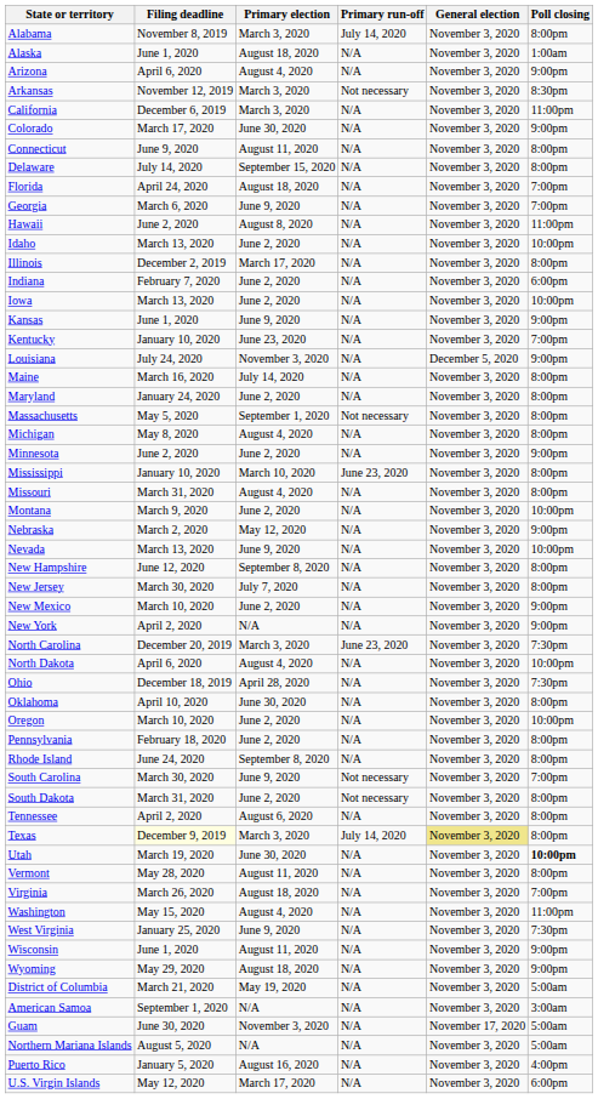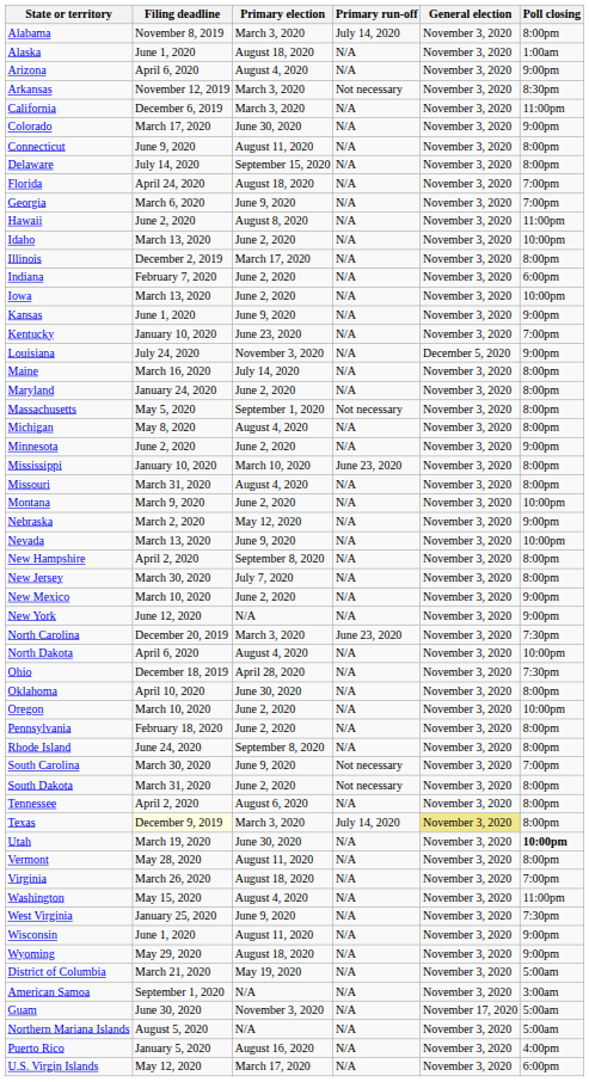New Hampshire | Filing deadline: June 12, 2020 -> April 2, 2020
New York | Filing deadline: April 2, 2020 -> June 12, 2020
